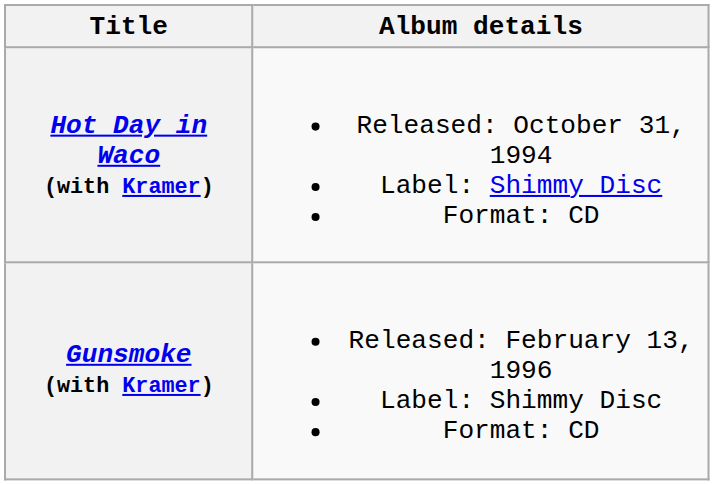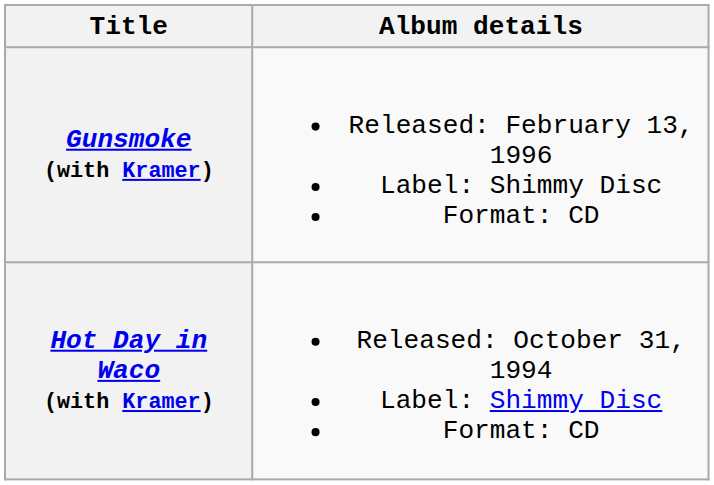rows swapped: Hot Day in Waco (with Kramer) <-> Gunsmoke (with Kramer)
